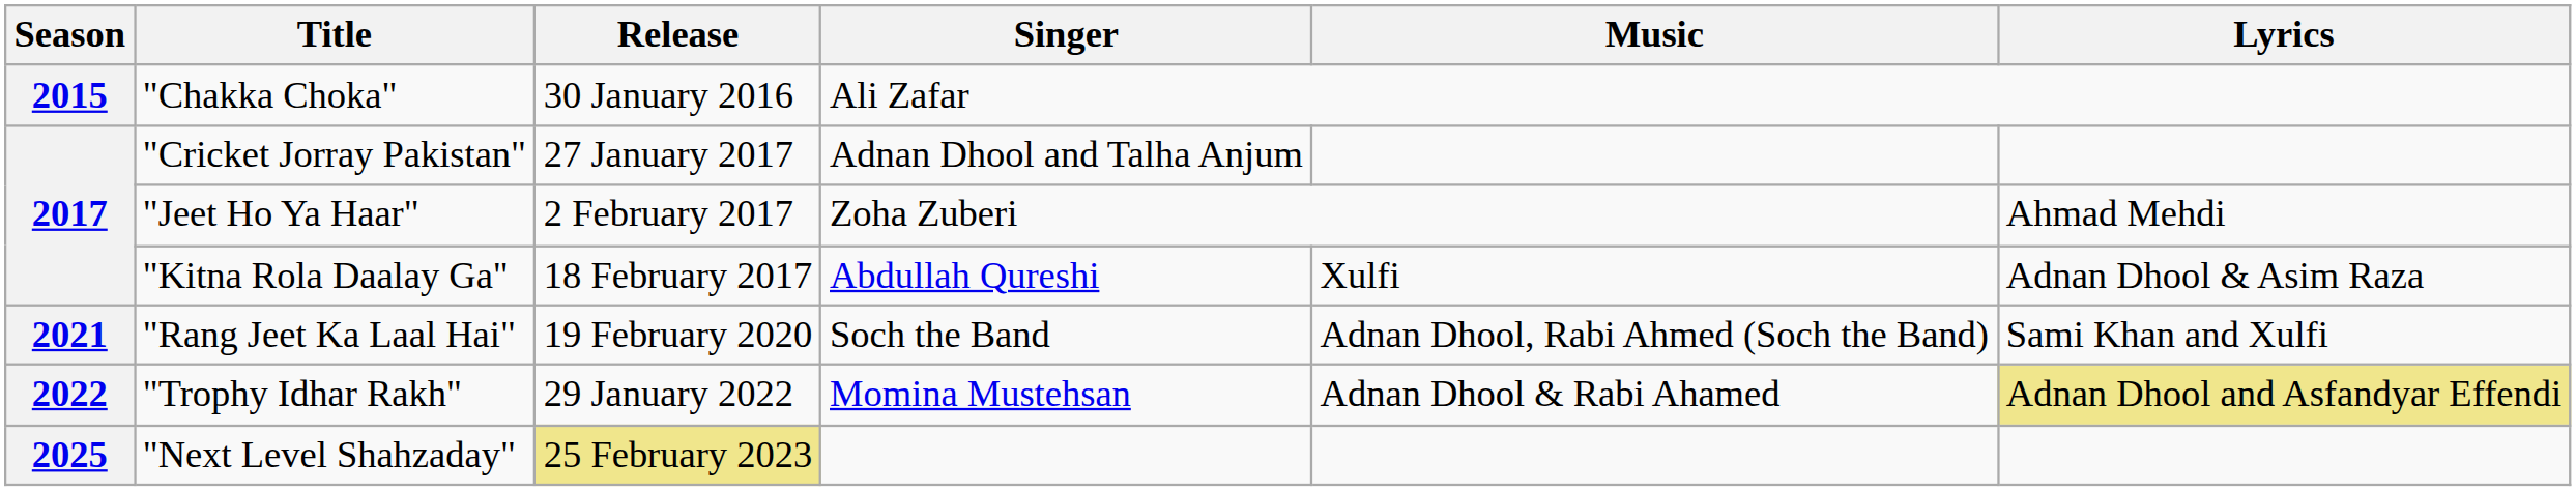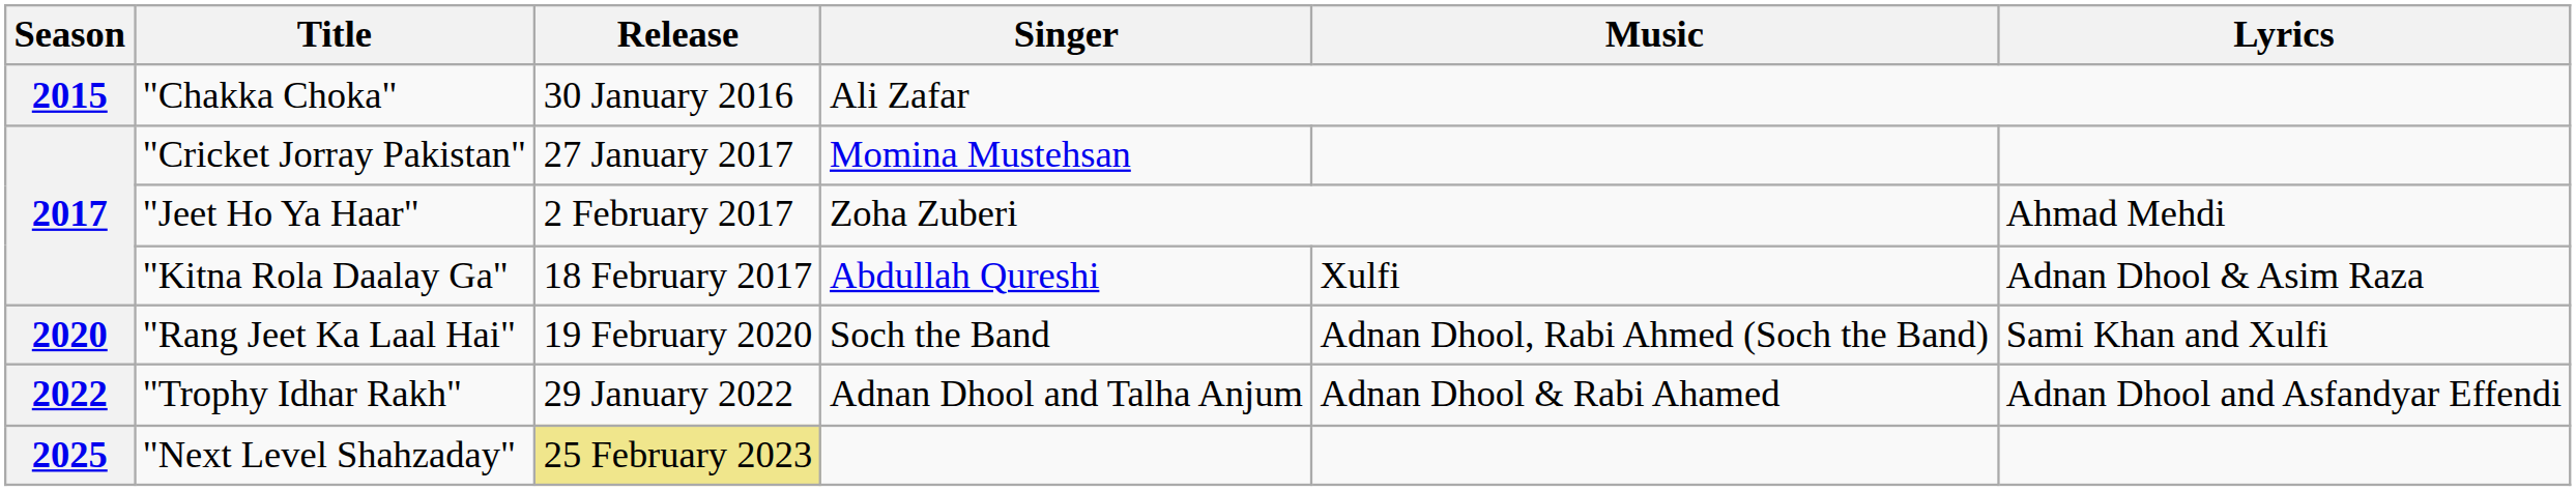"Cricket Jorray Pakistan" | Singer: Adnan Dhool and Talha Anjum -> Momina Mustehsan
"Rang Jeet Ka Laal Hai" | Season: 2021 -> 2020
"Trophy Idhar Rakh" | Singer: Momina Mustehsan -> Adnan Dhool and Talha Anjum
"Trophy Idhar Rakh" | Lyrics: khaki background -> no background
